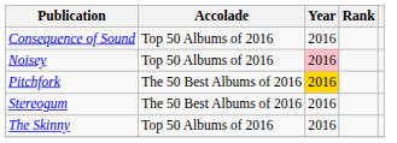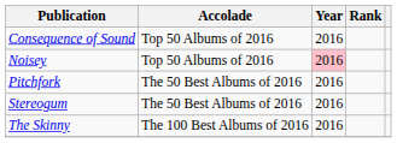Pitchfork | Year: gold background -> no background
The Skinny | Accolade: Top 50 Albums of 2016 -> The 100 Best Albums of 2016
